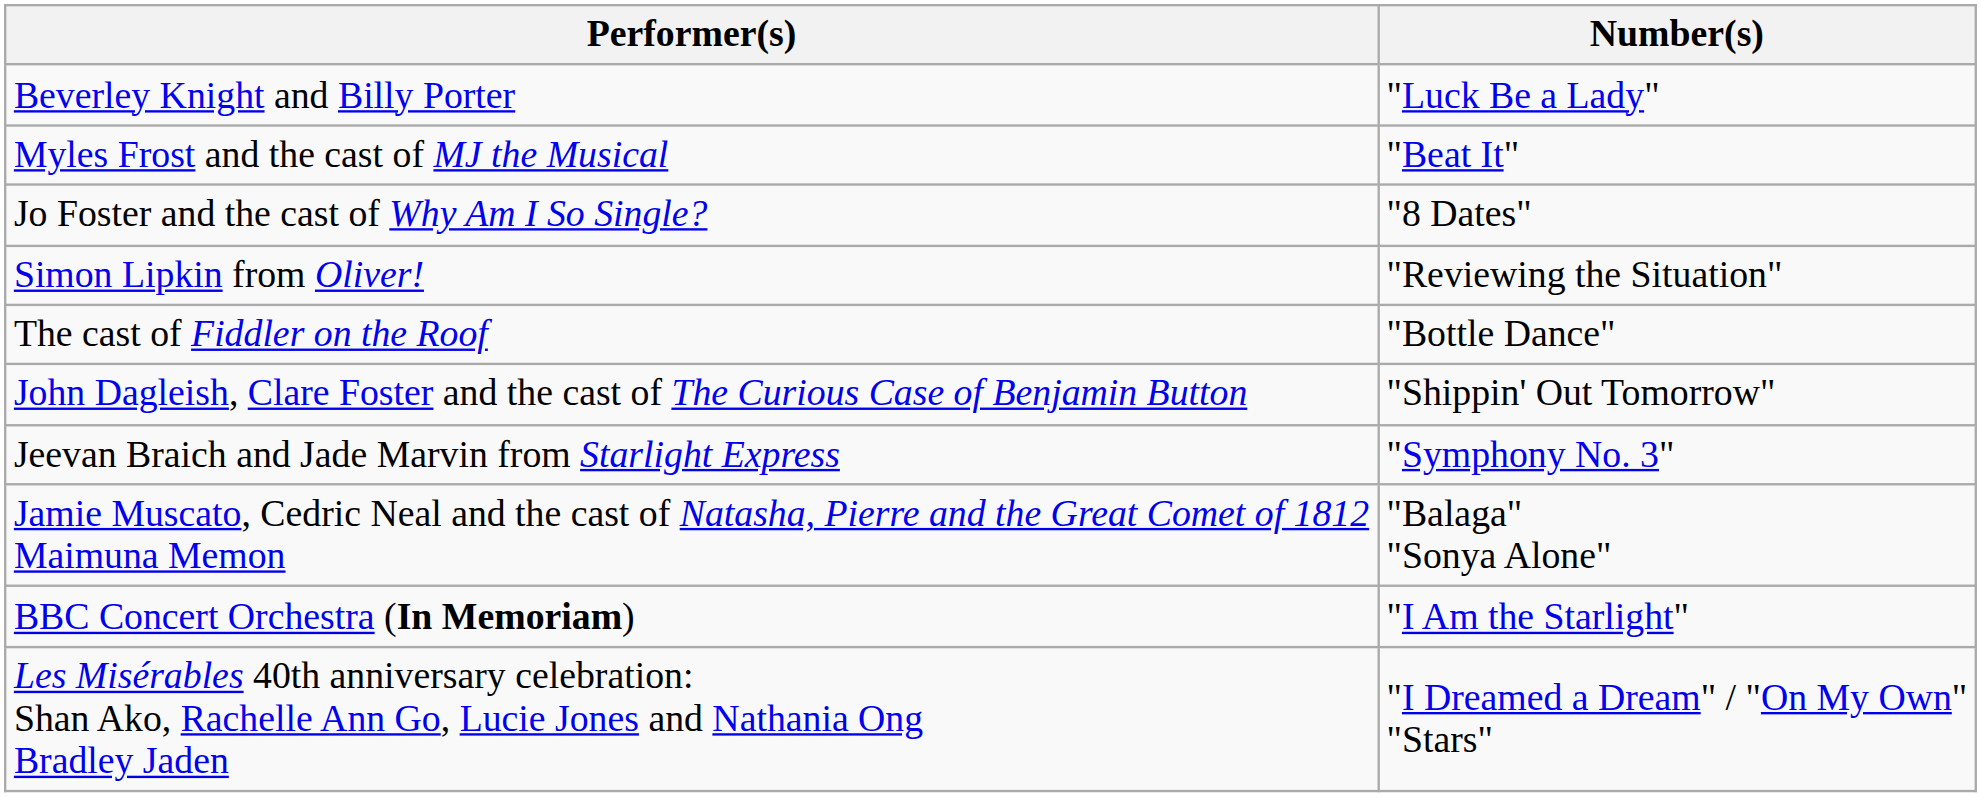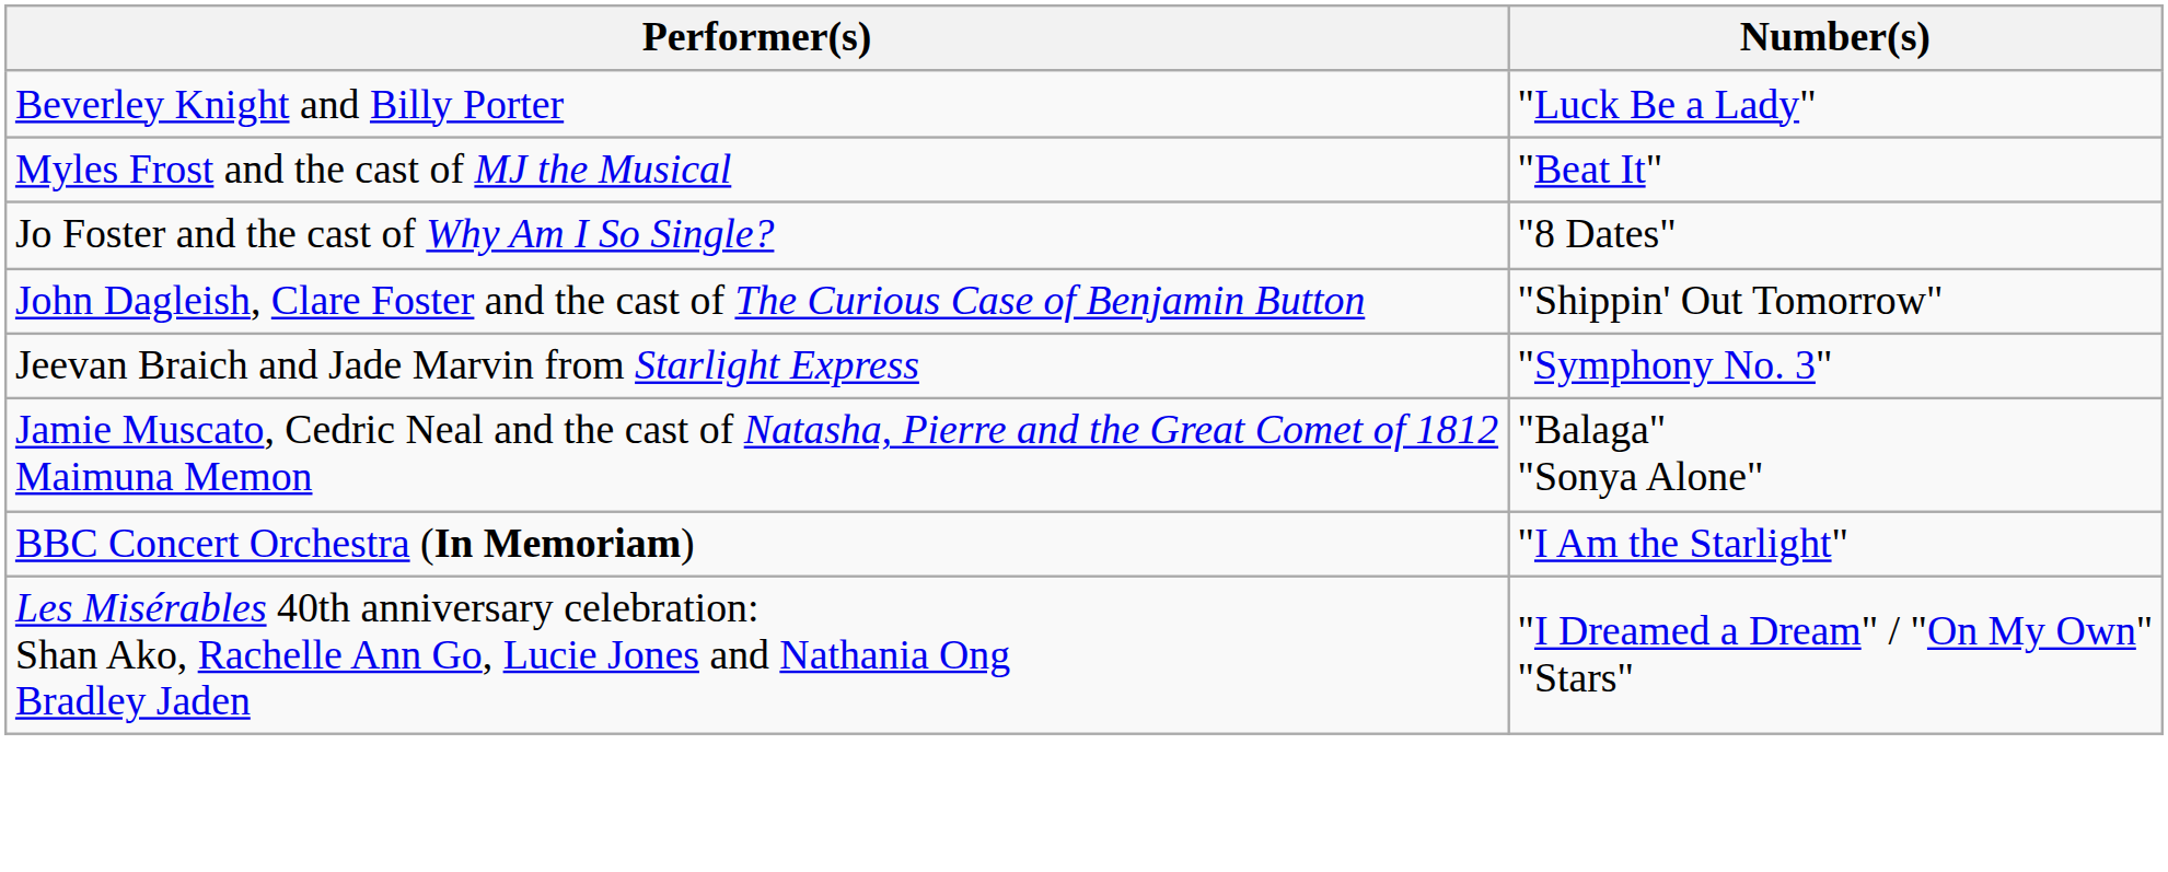- row: Simon Lipkin from Oliver! | "Reviewing the Situation"
- row: The cast of Fiddler on the Roof | "Bottle Dance"
